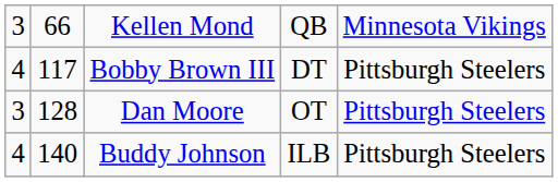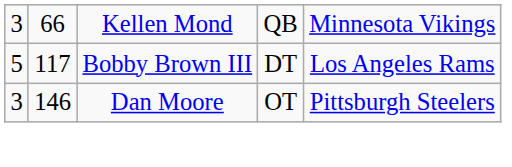Bobby Brown III | column 1: 4 -> 5
Bobby Brown III | column 5: Pittsburgh Steelers -> Los Angeles Rams
Dan Moore | column 2: 128 -> 146
- row: 4 | 140 | Buddy Johnson | ILB | Pittsburgh Steelers
